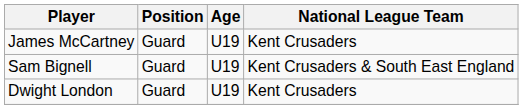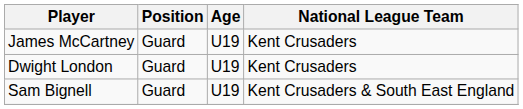rows swapped: Dwight London <-> Sam Bignell
